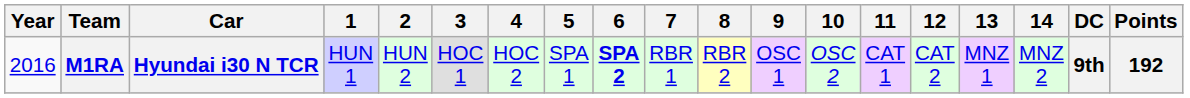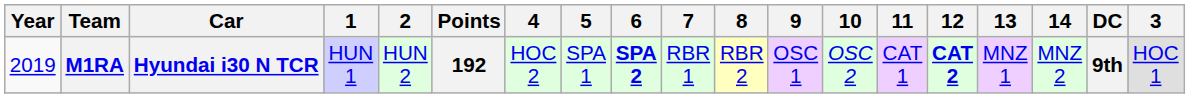columns swapped: 3 <-> Points
M1RA | Year: 2016 -> 2019
M1RA | 12: normal -> bold
